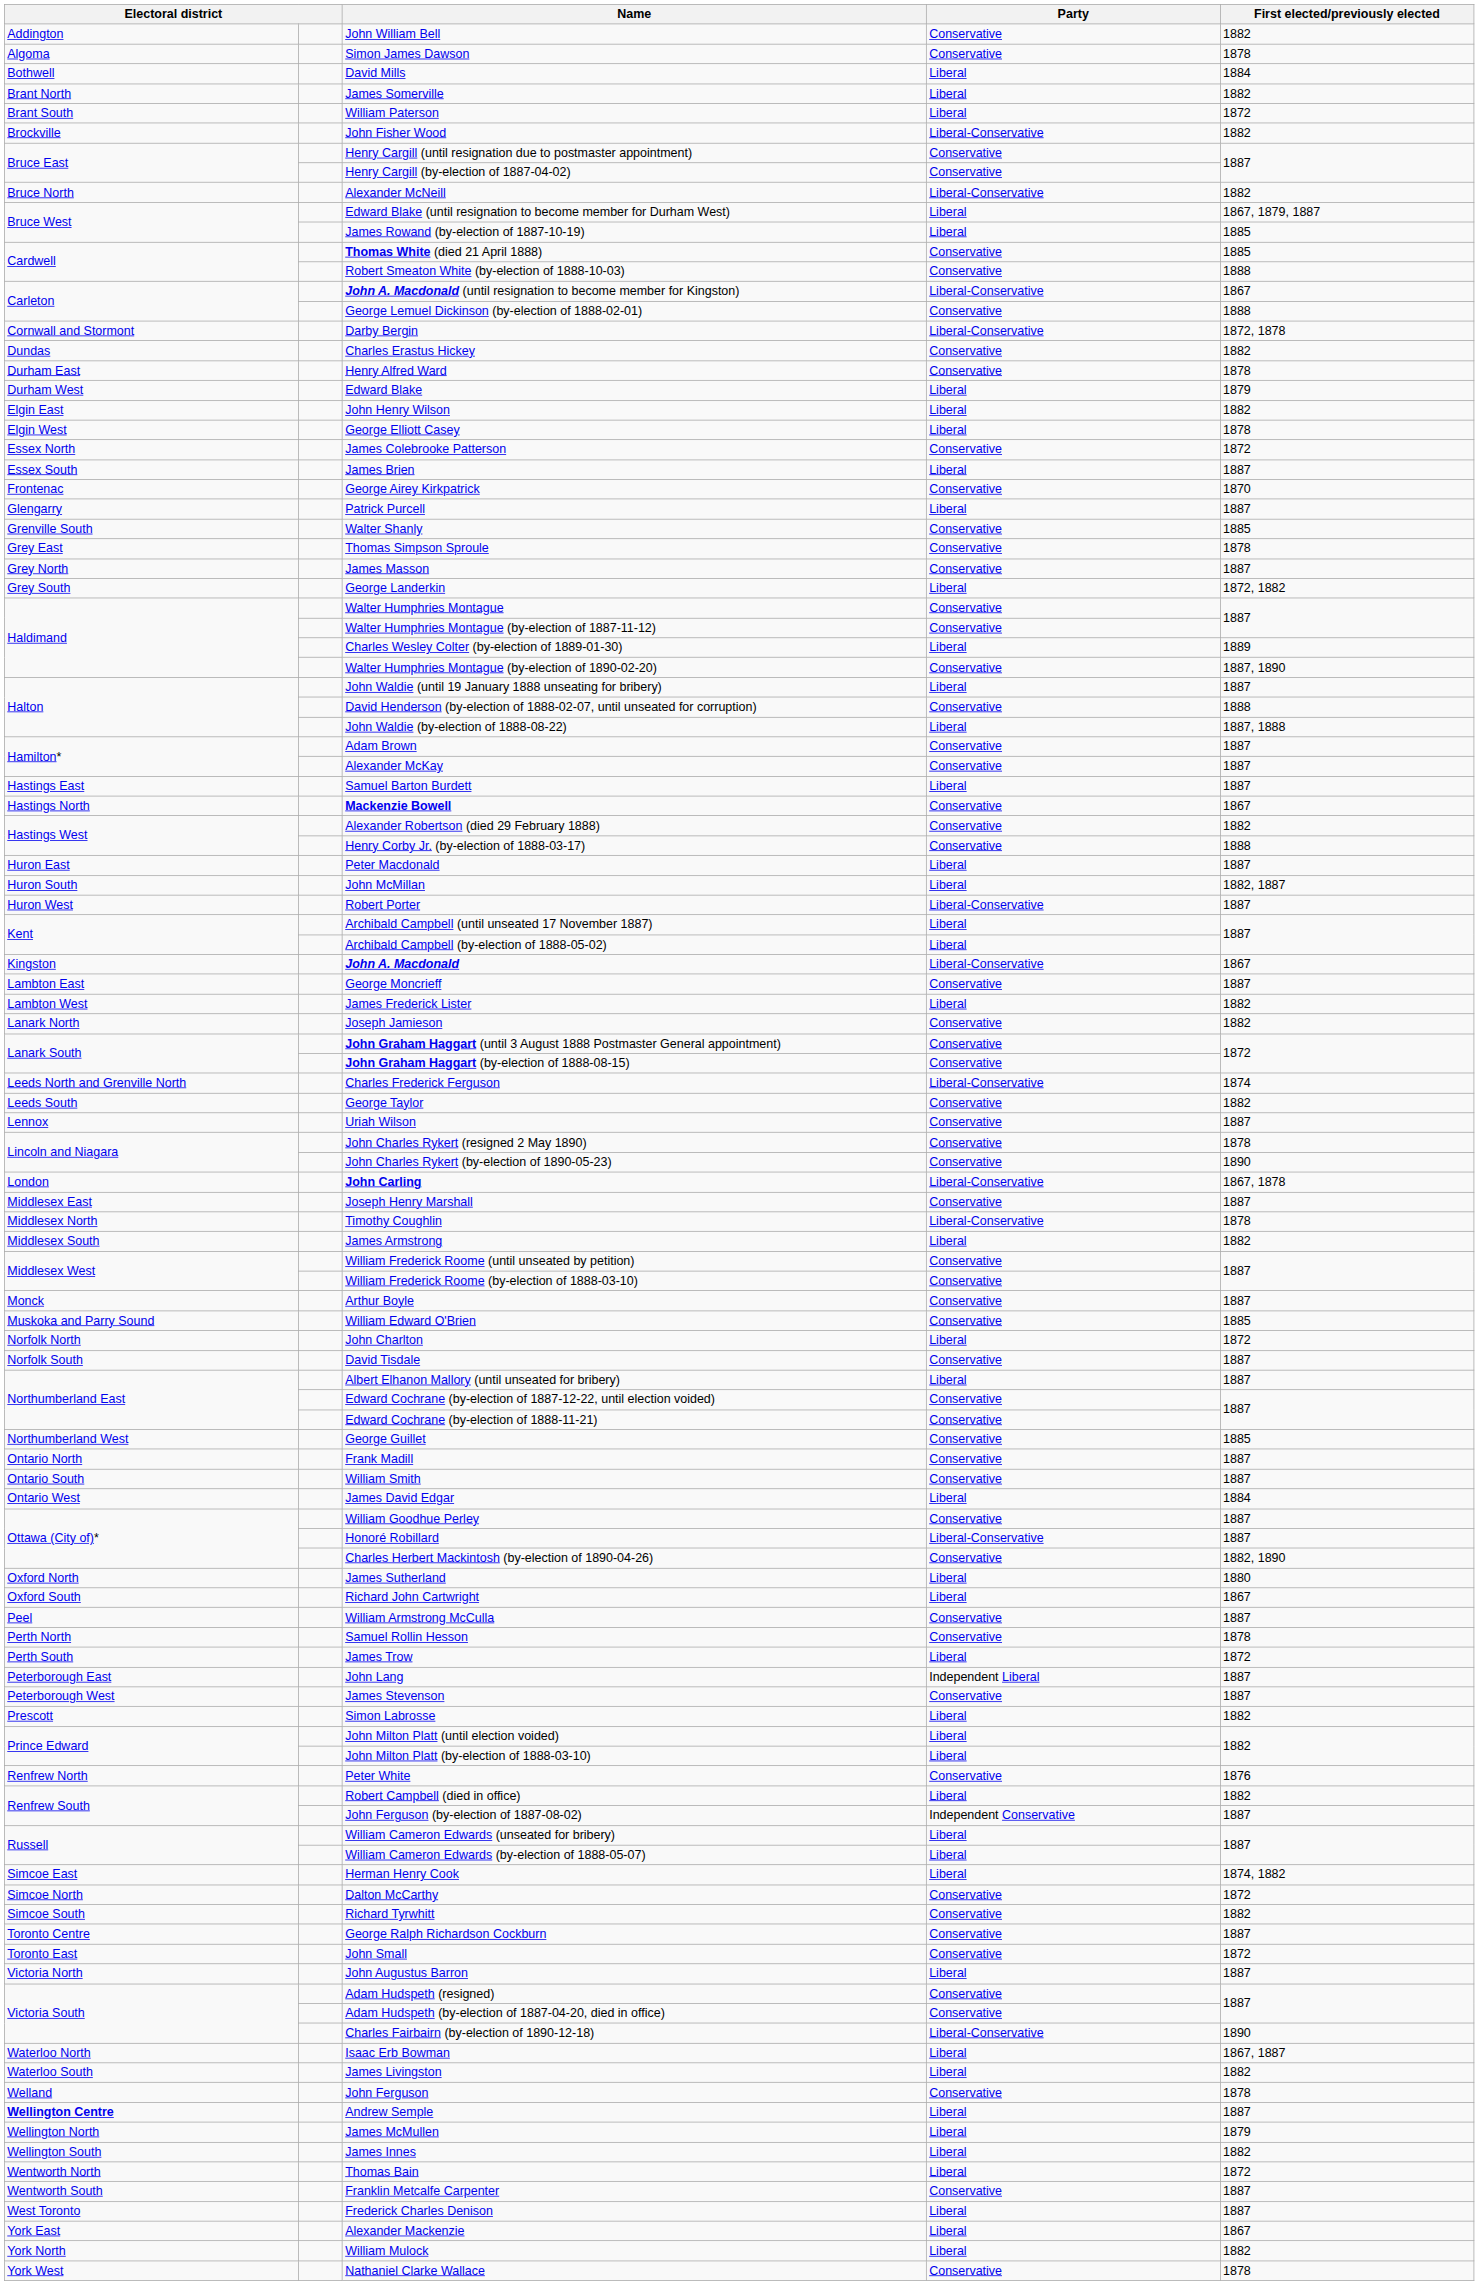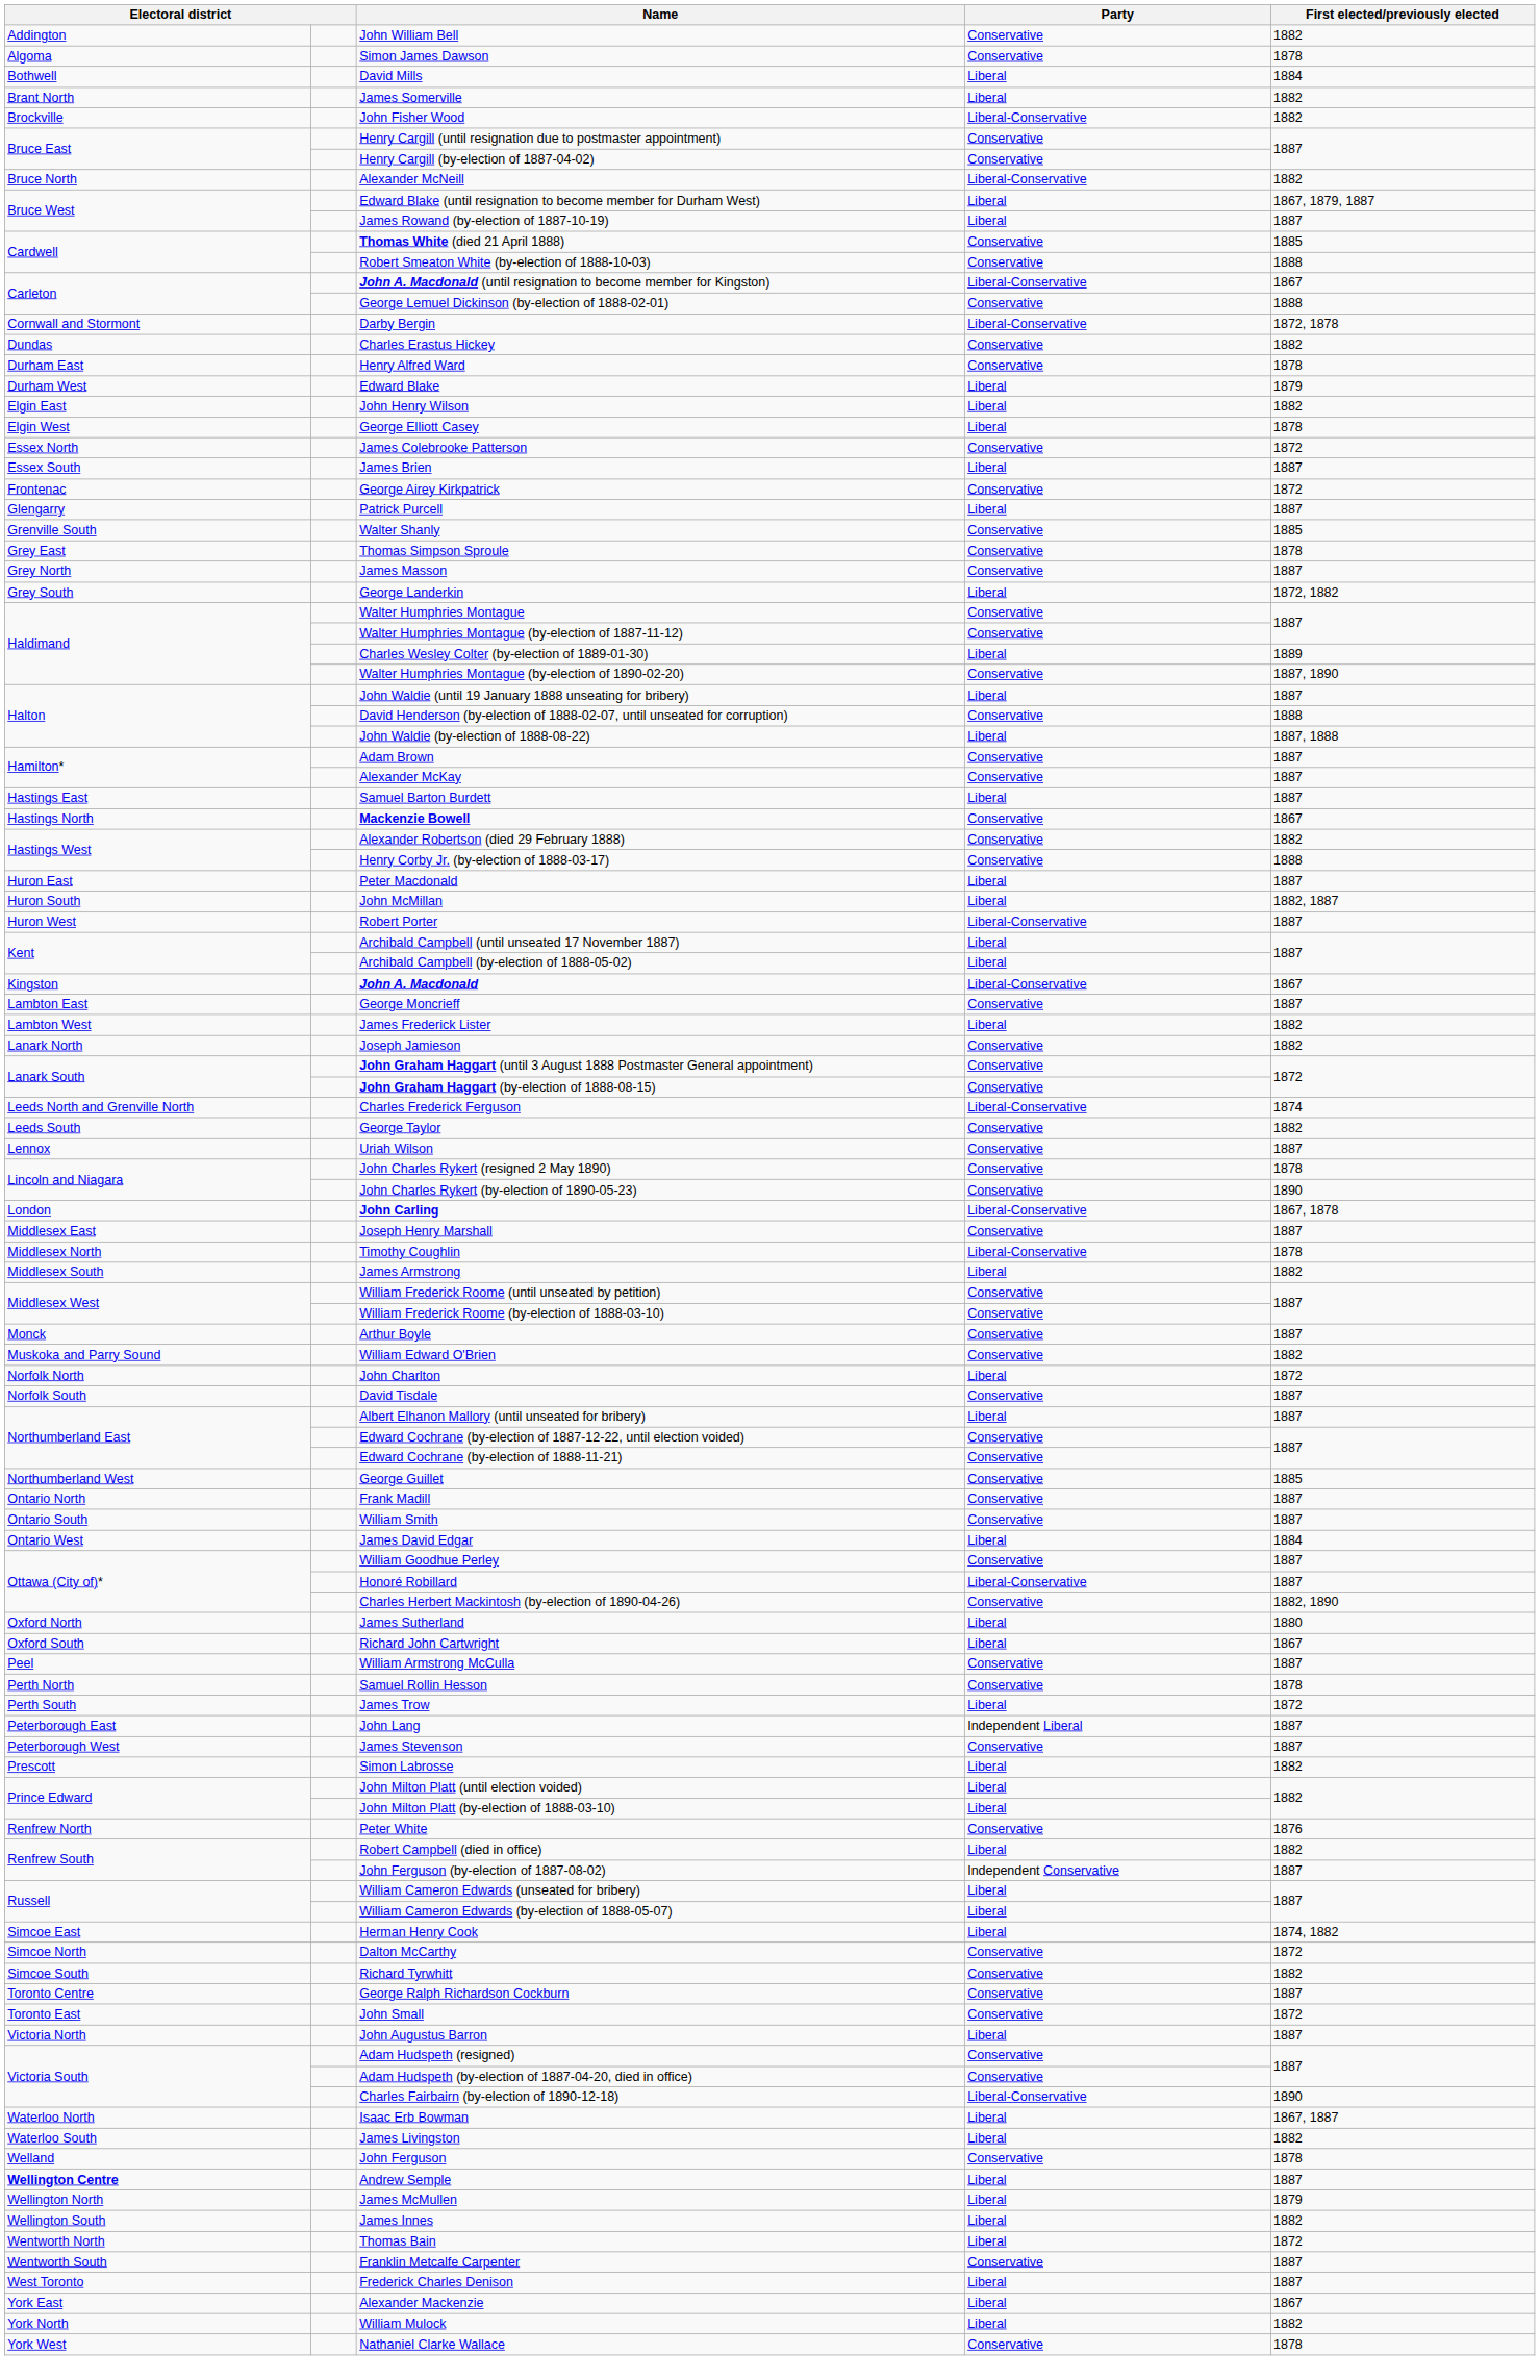- row: Brant South | William Paterson | Liberal | 1872
James Rowand (by-election of 1887-10-19) | First elected/previously elected: 1885 -> 1887
George Airey Kirkpatrick | First elected/previously elected: 1870 -> 1872
William Edward O'Brien | First elected/previously elected: 1885 -> 1882
